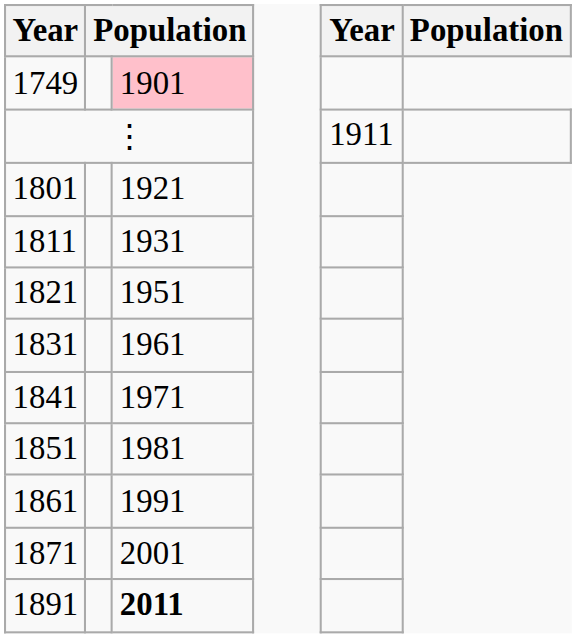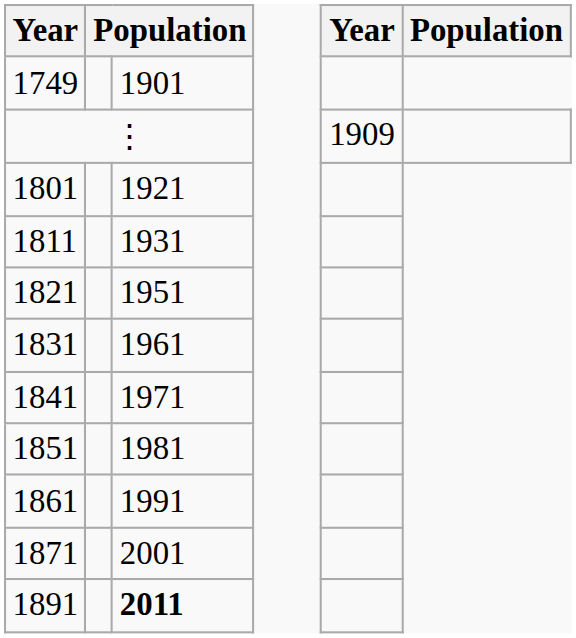1749 | column 3: pink background -> no background
⋮ | column 5: 1911 -> 1909
